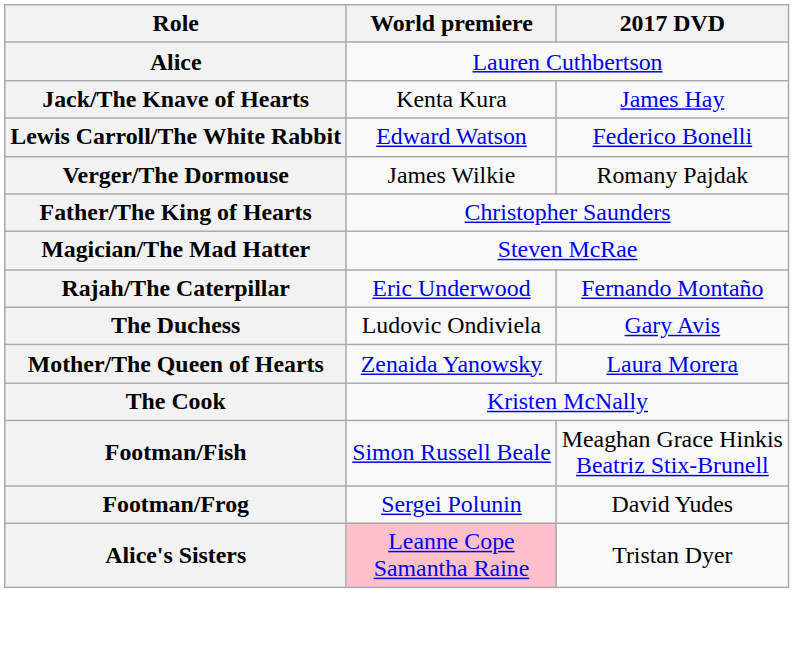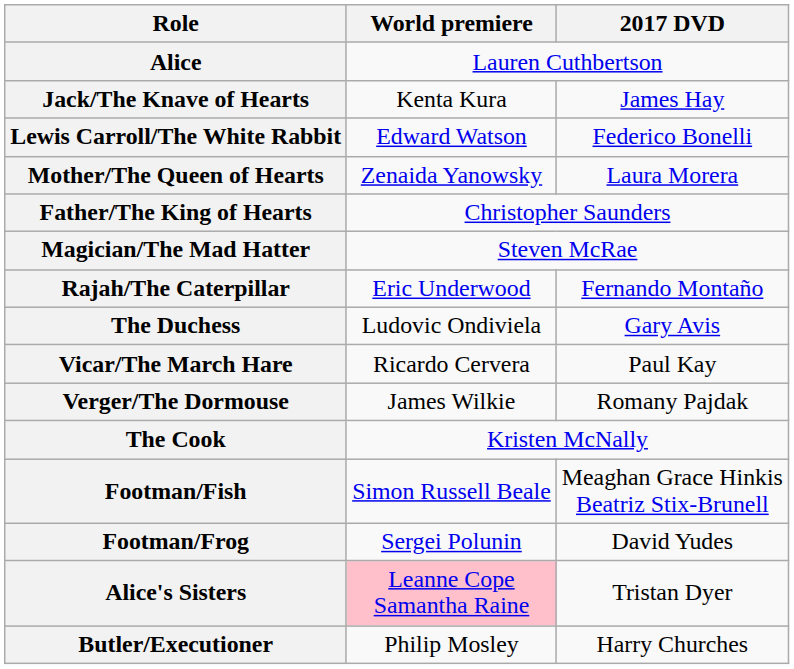rows swapped: Mother/The Queen of Hearts <-> Verger/The Dormouse
+ row: Vicar/The March Hare | Ricardo Cervera | Paul Kay
+ row: Butler/Executioner | Philip Mosley | Harry Churches
